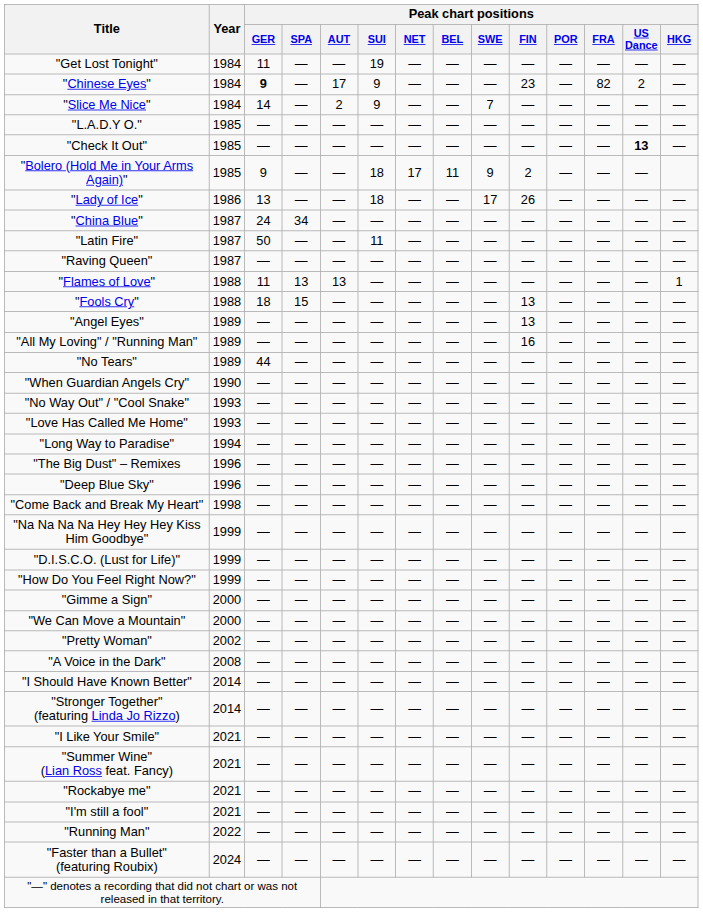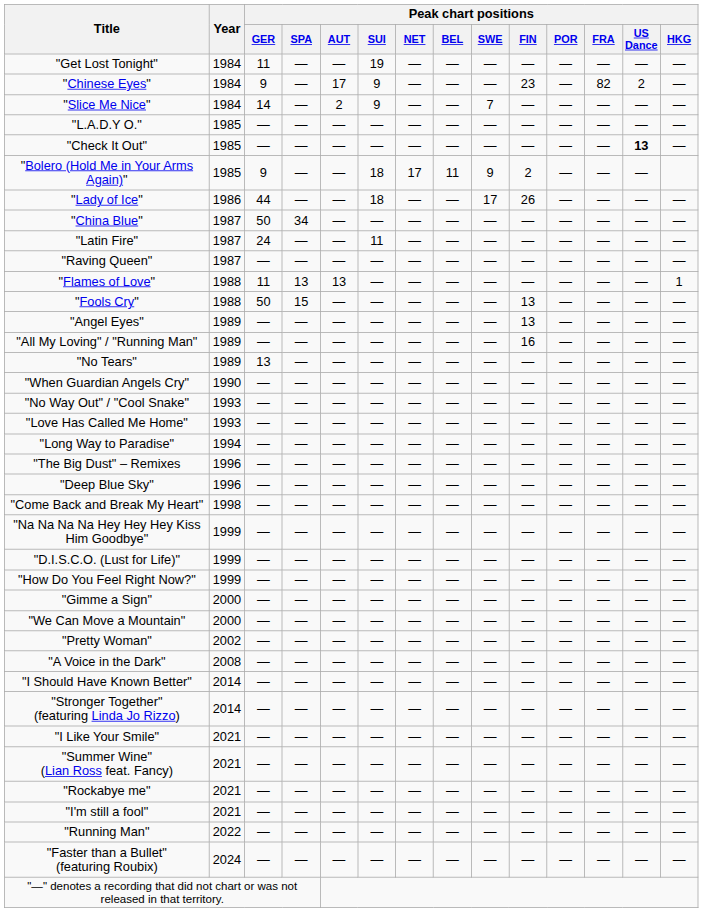"Chinese Eyes" | Peak chart positions / GER: bold -> normal
"Lady of Ice" | Peak chart positions / GER: 13 -> 44
"China Blue" | Peak chart positions / GER: 24 -> 50
"Latin Fire" | Peak chart positions / GER: 50 -> 24
"Fools Cry" | Peak chart positions / GER: 18 -> 50
"No Tears" | Peak chart positions / GER: 44 -> 13
